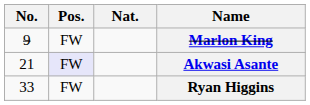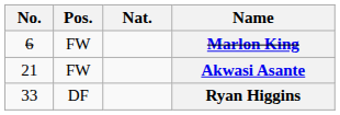Marlon King | No.: 9 -> 6
Akwasi Asante | Pos.: lavender background -> no background
Ryan Higgins | Pos.: FW -> DF
